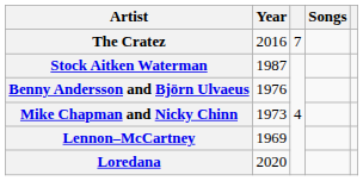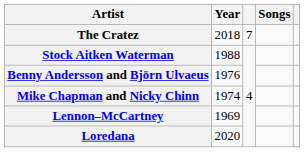The Cratez | Year: 2016 -> 2018
Stock Aitken Waterman | Year: 1987 -> 1988
Mike Chapman and Nicky Chinn | Year: 1973 -> 1974
